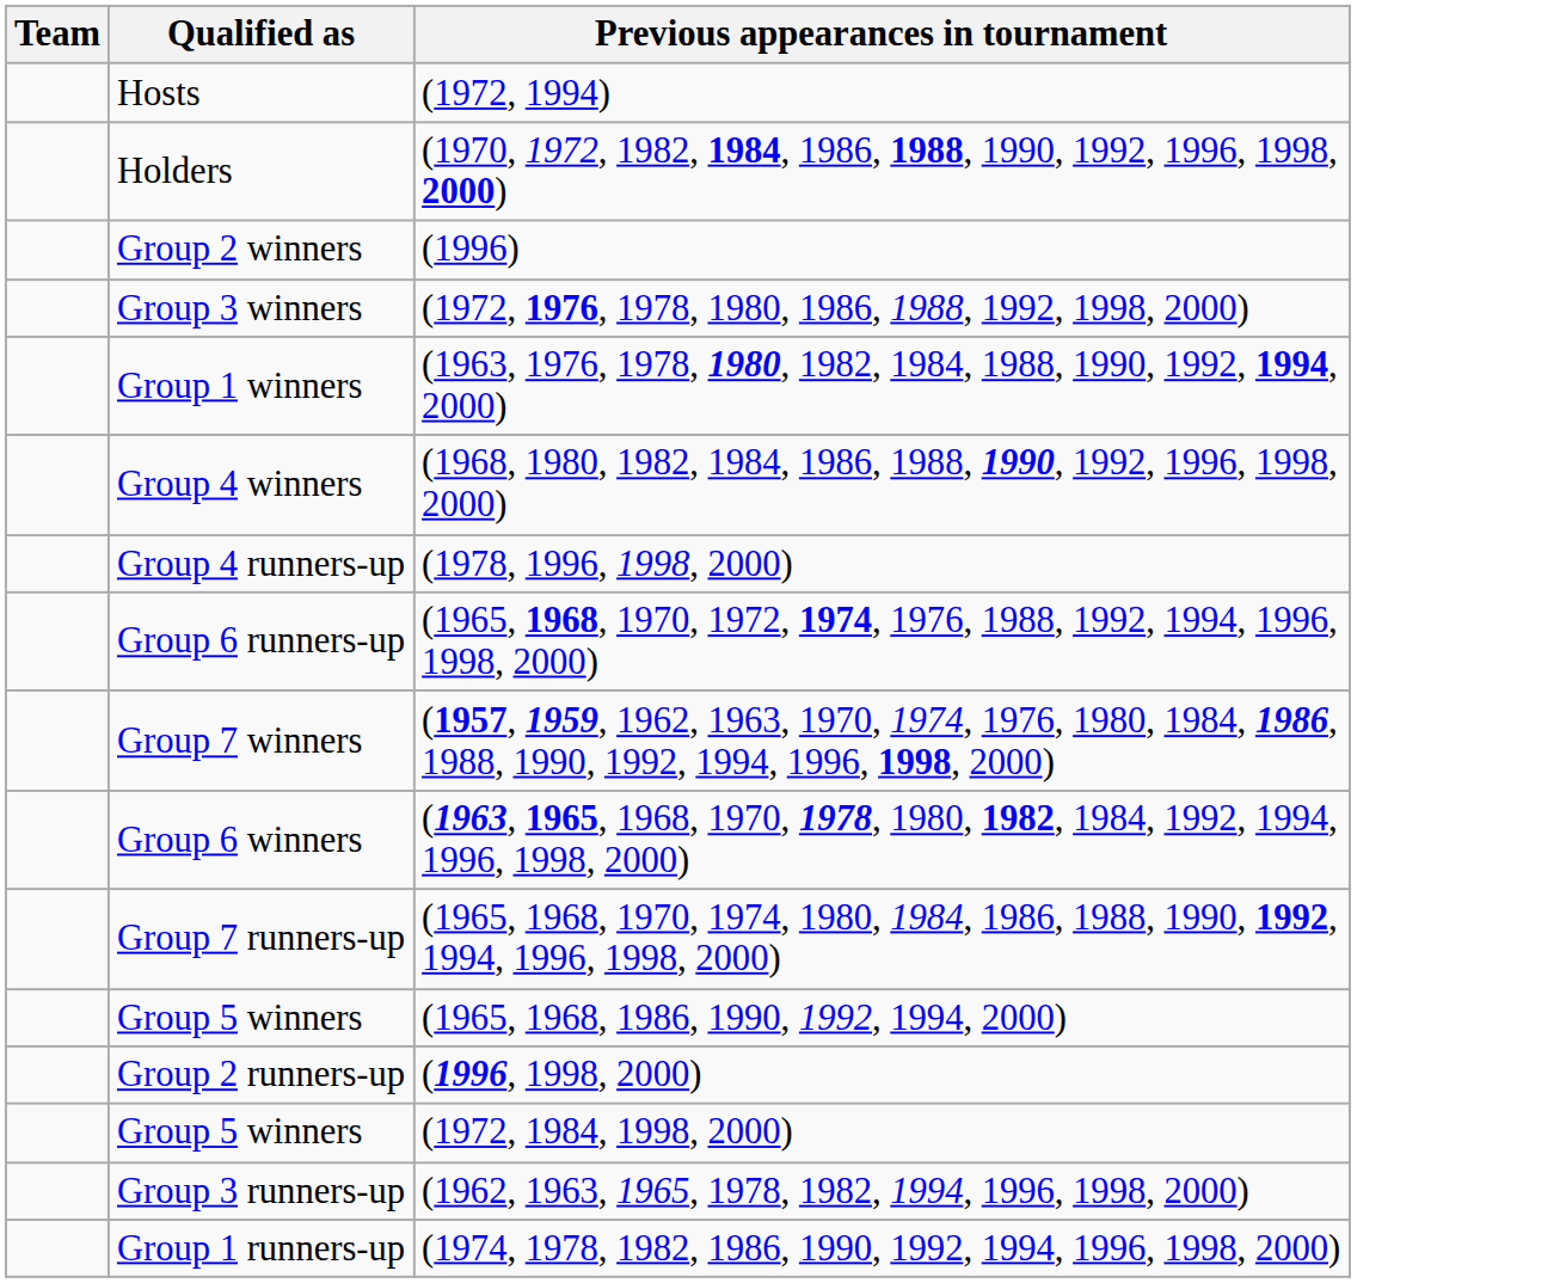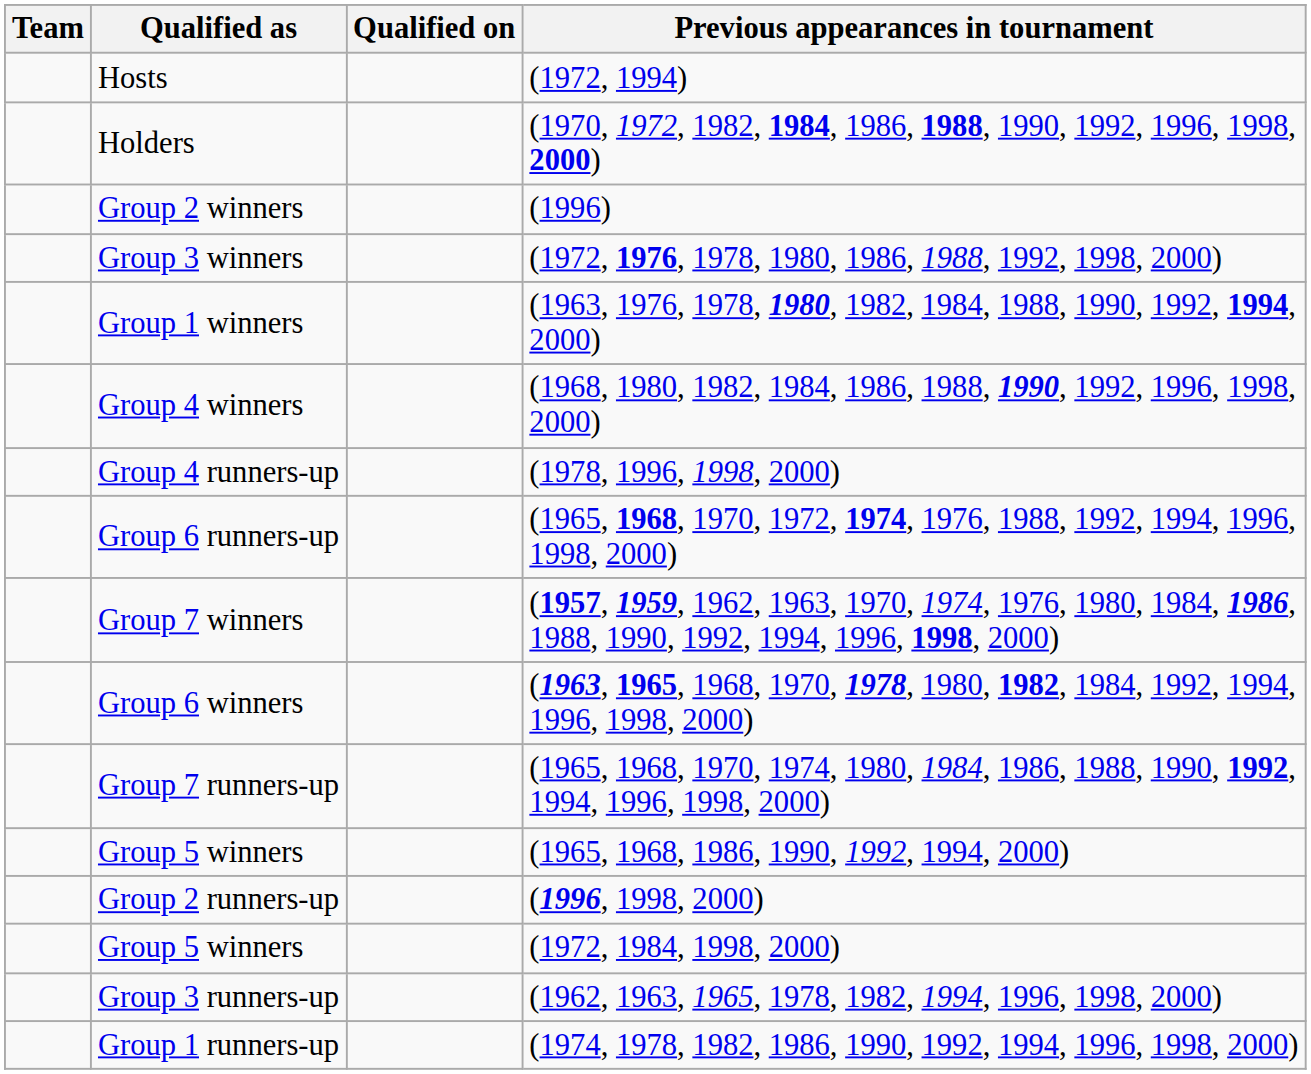+ column: Qualified on
